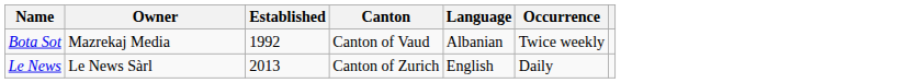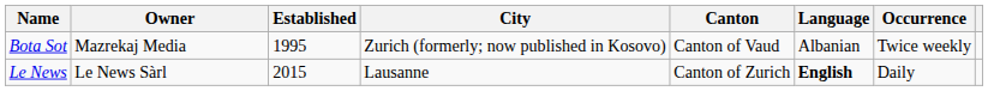+ column: City | Zurich (formerly; now published in Kosovo) | Lausanne
Bota Sot | Established: 1992 -> 1995
Le News | Established: 2013 -> 2015
Le News | Language: normal -> bold
